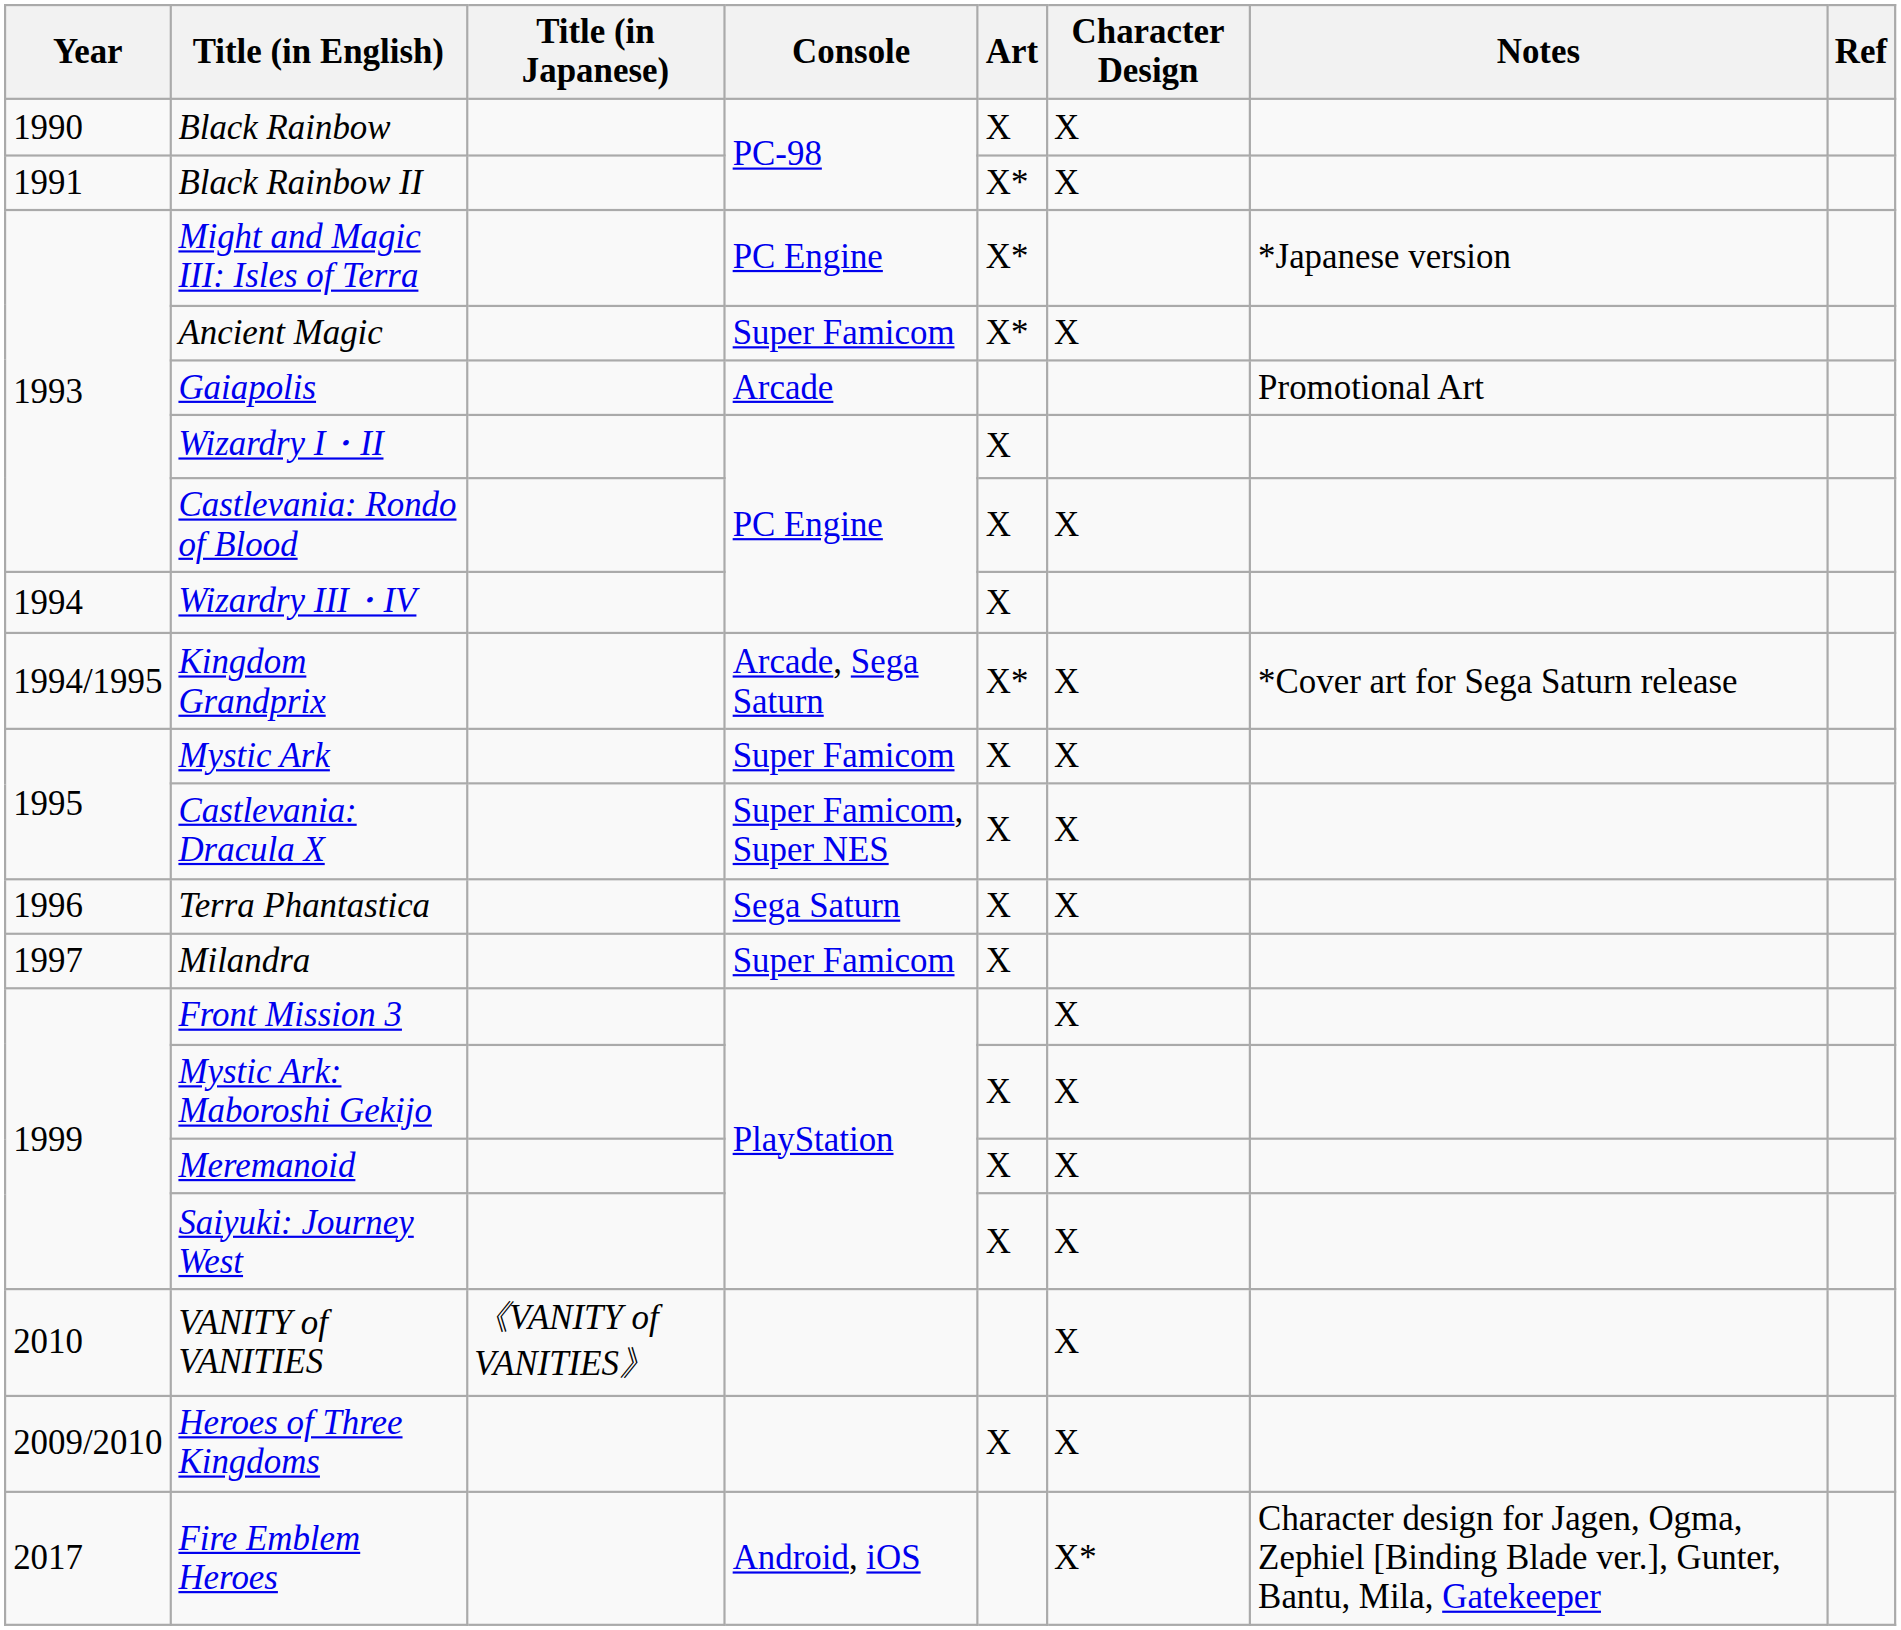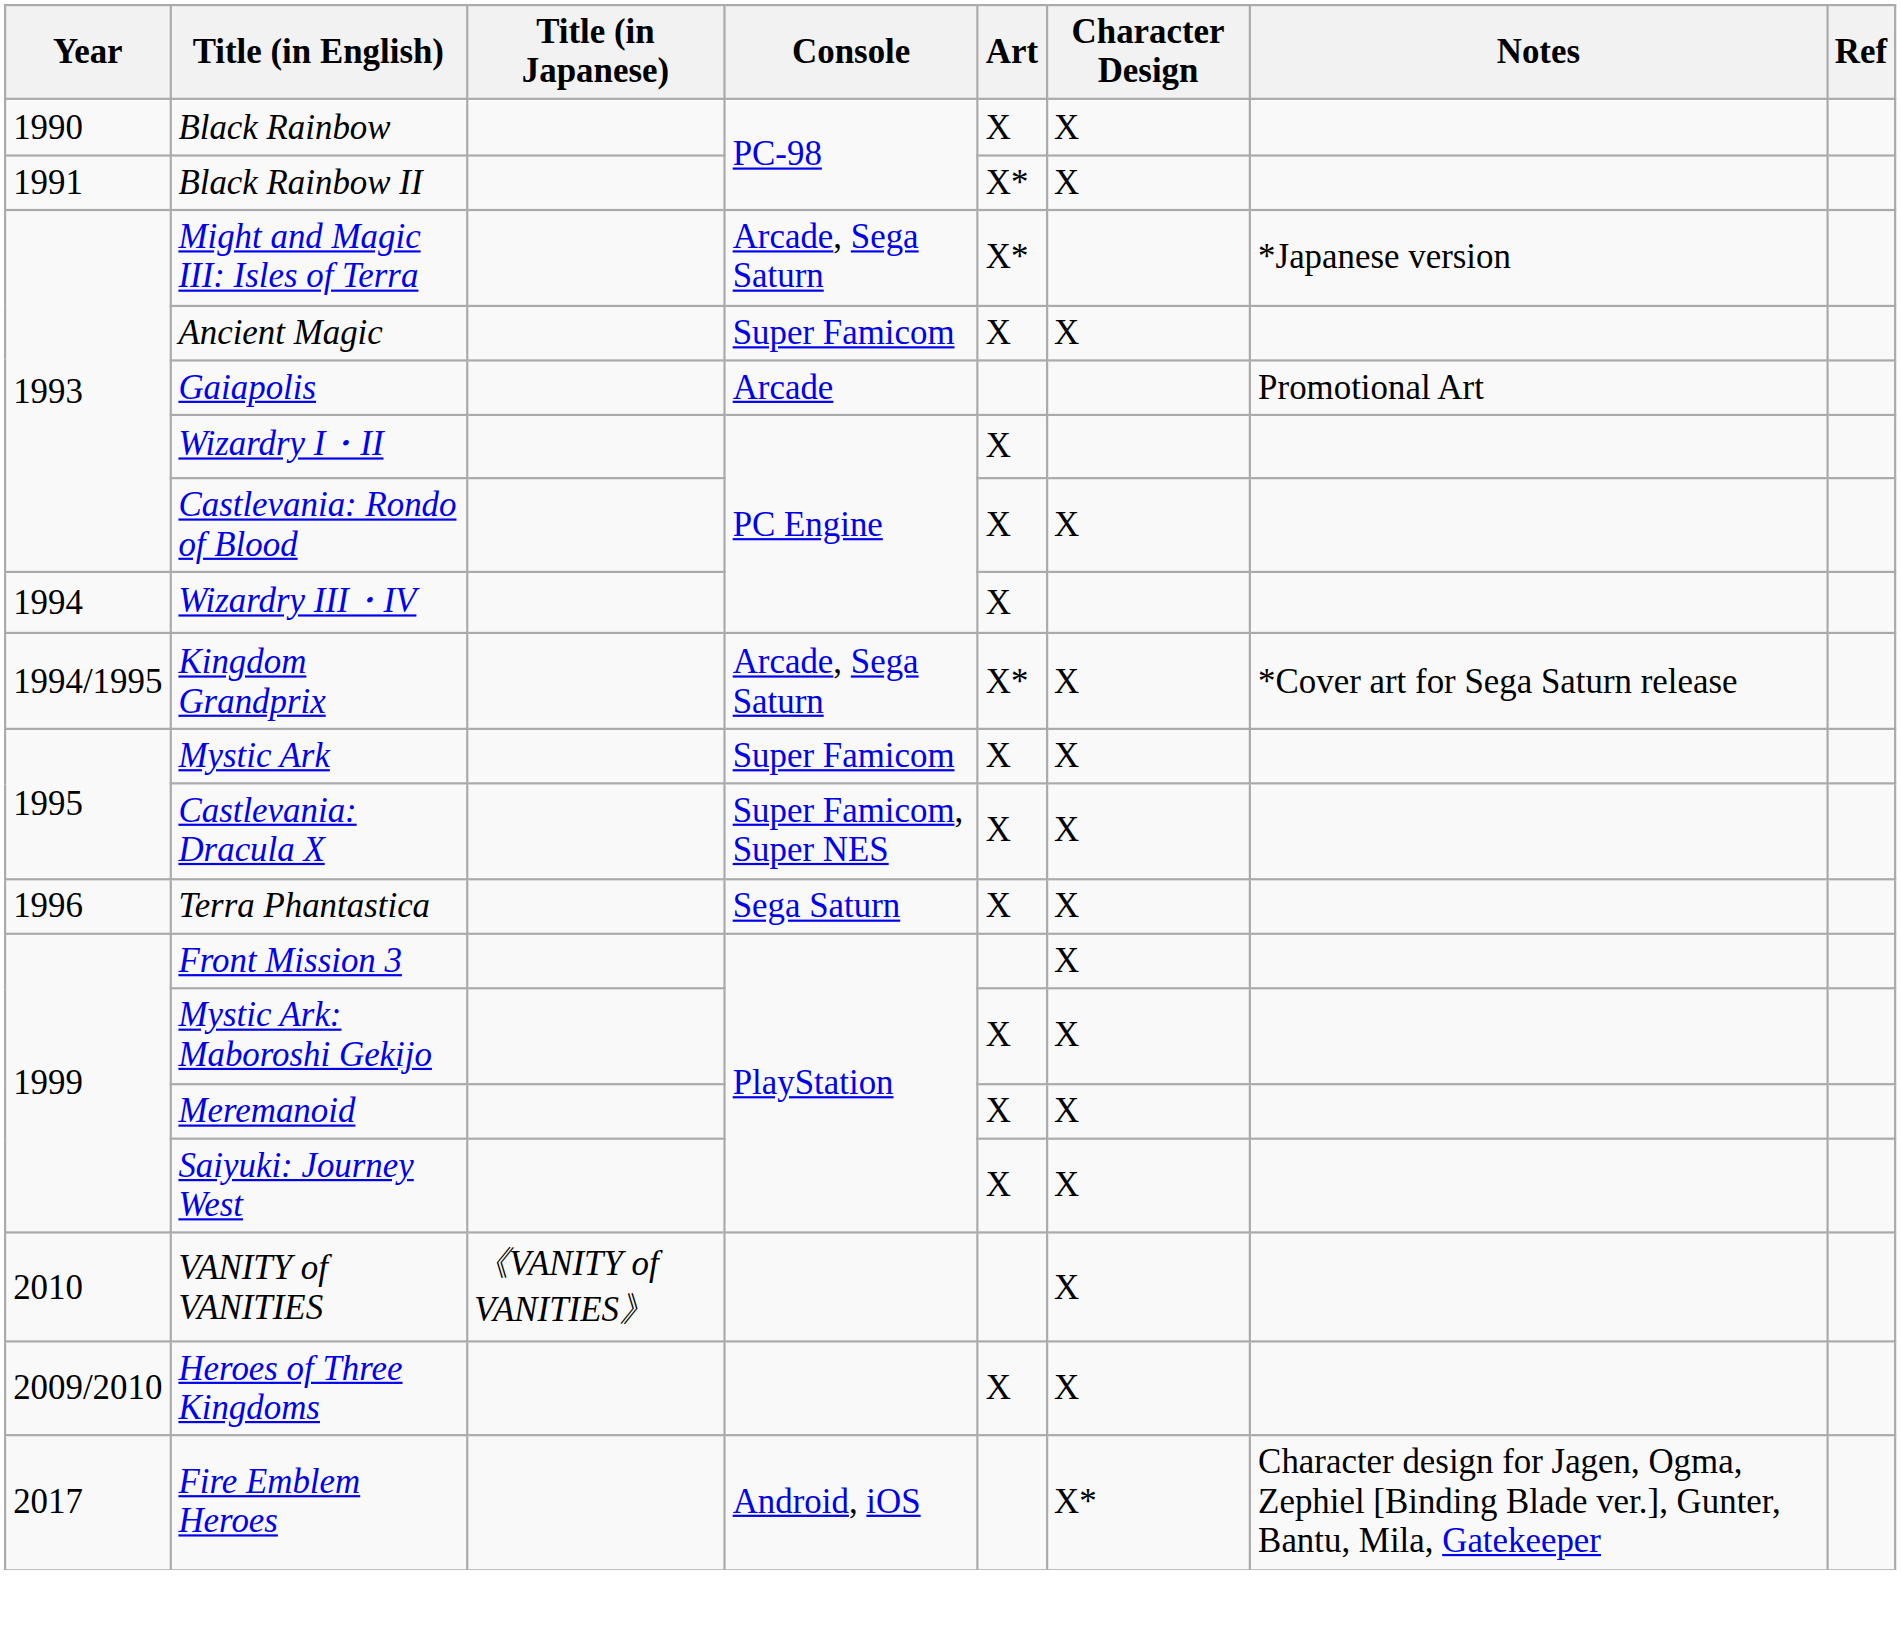Might and Magic III: Isles of Terra | Console: PC Engine -> Arcade, Sega Saturn
Ancient Magic | Art: X* -> X
- row: 1997 | Milandra | Super Famicom | X
